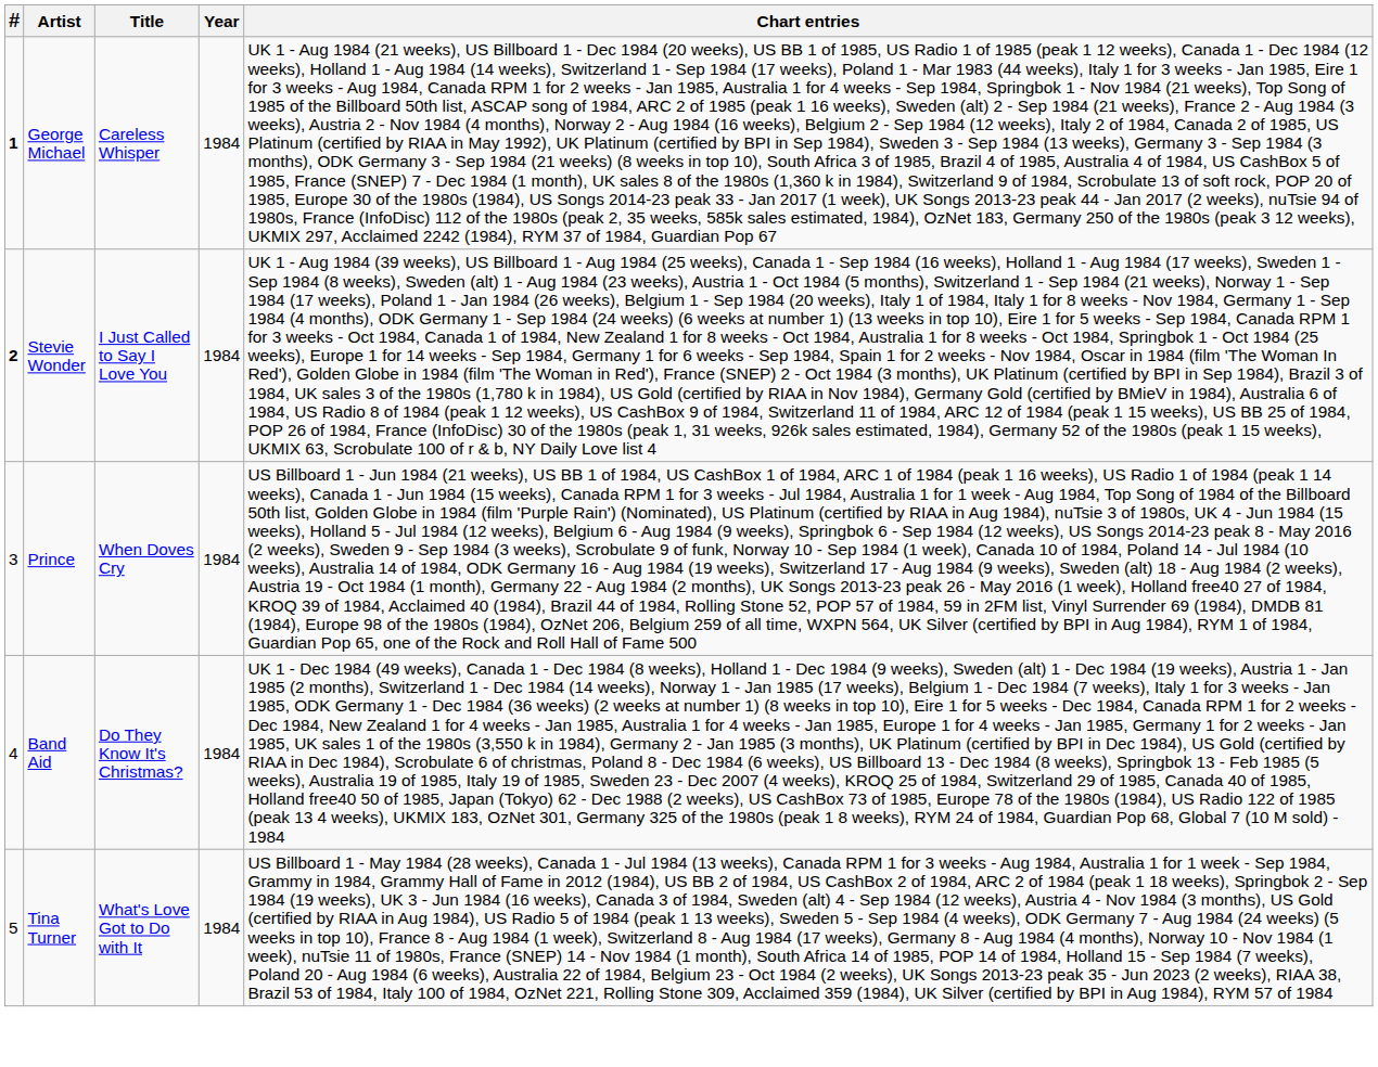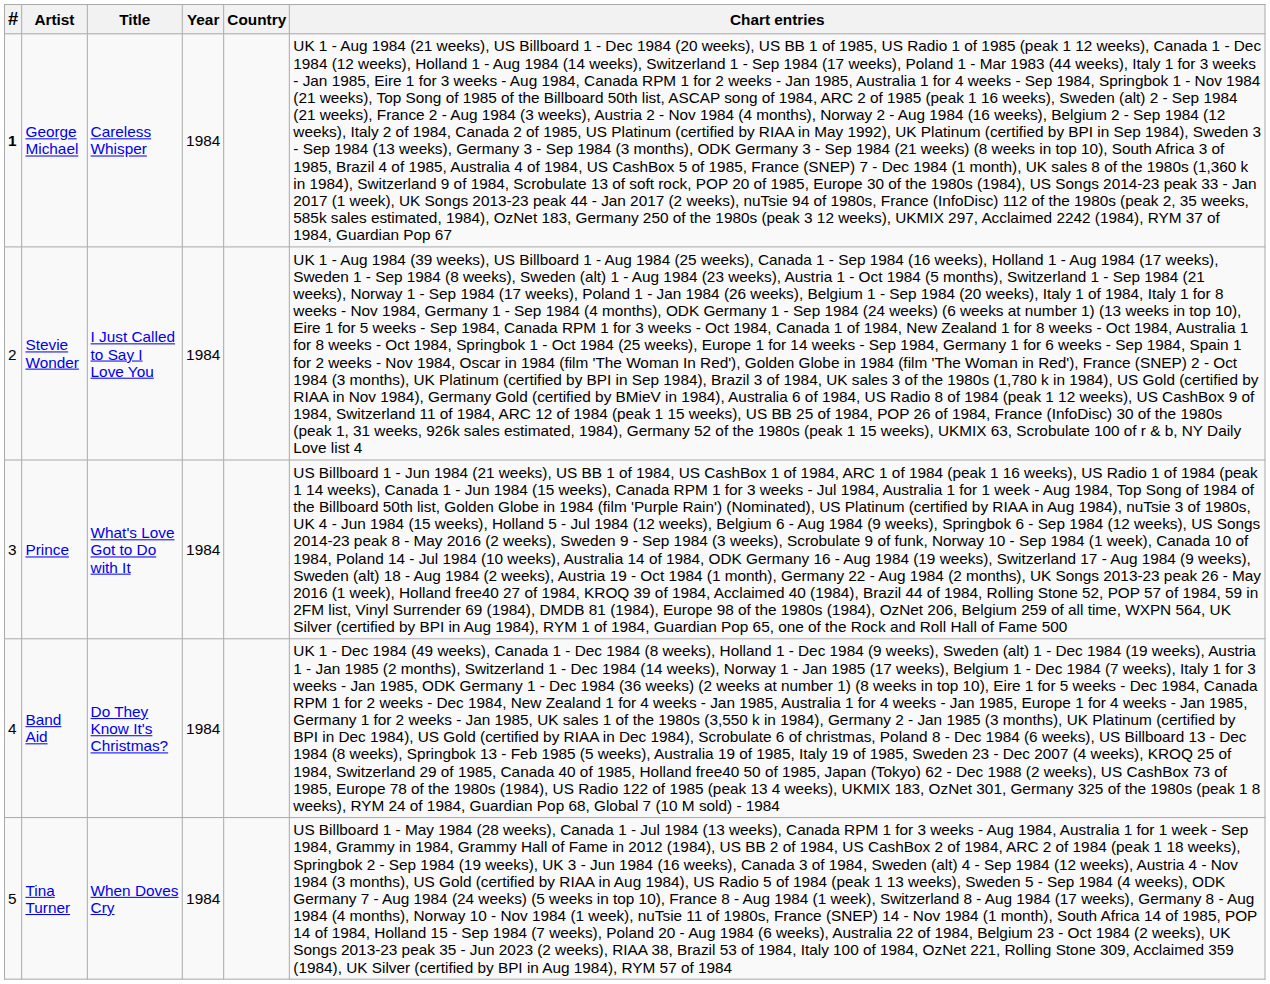+ column: Country
Stevie Wonder | #: bold -> normal
Prince | Title: When Doves Cry -> What's Love Got to Do with It
Tina Turner | Title: What's Love Got to Do with It -> When Doves Cry
